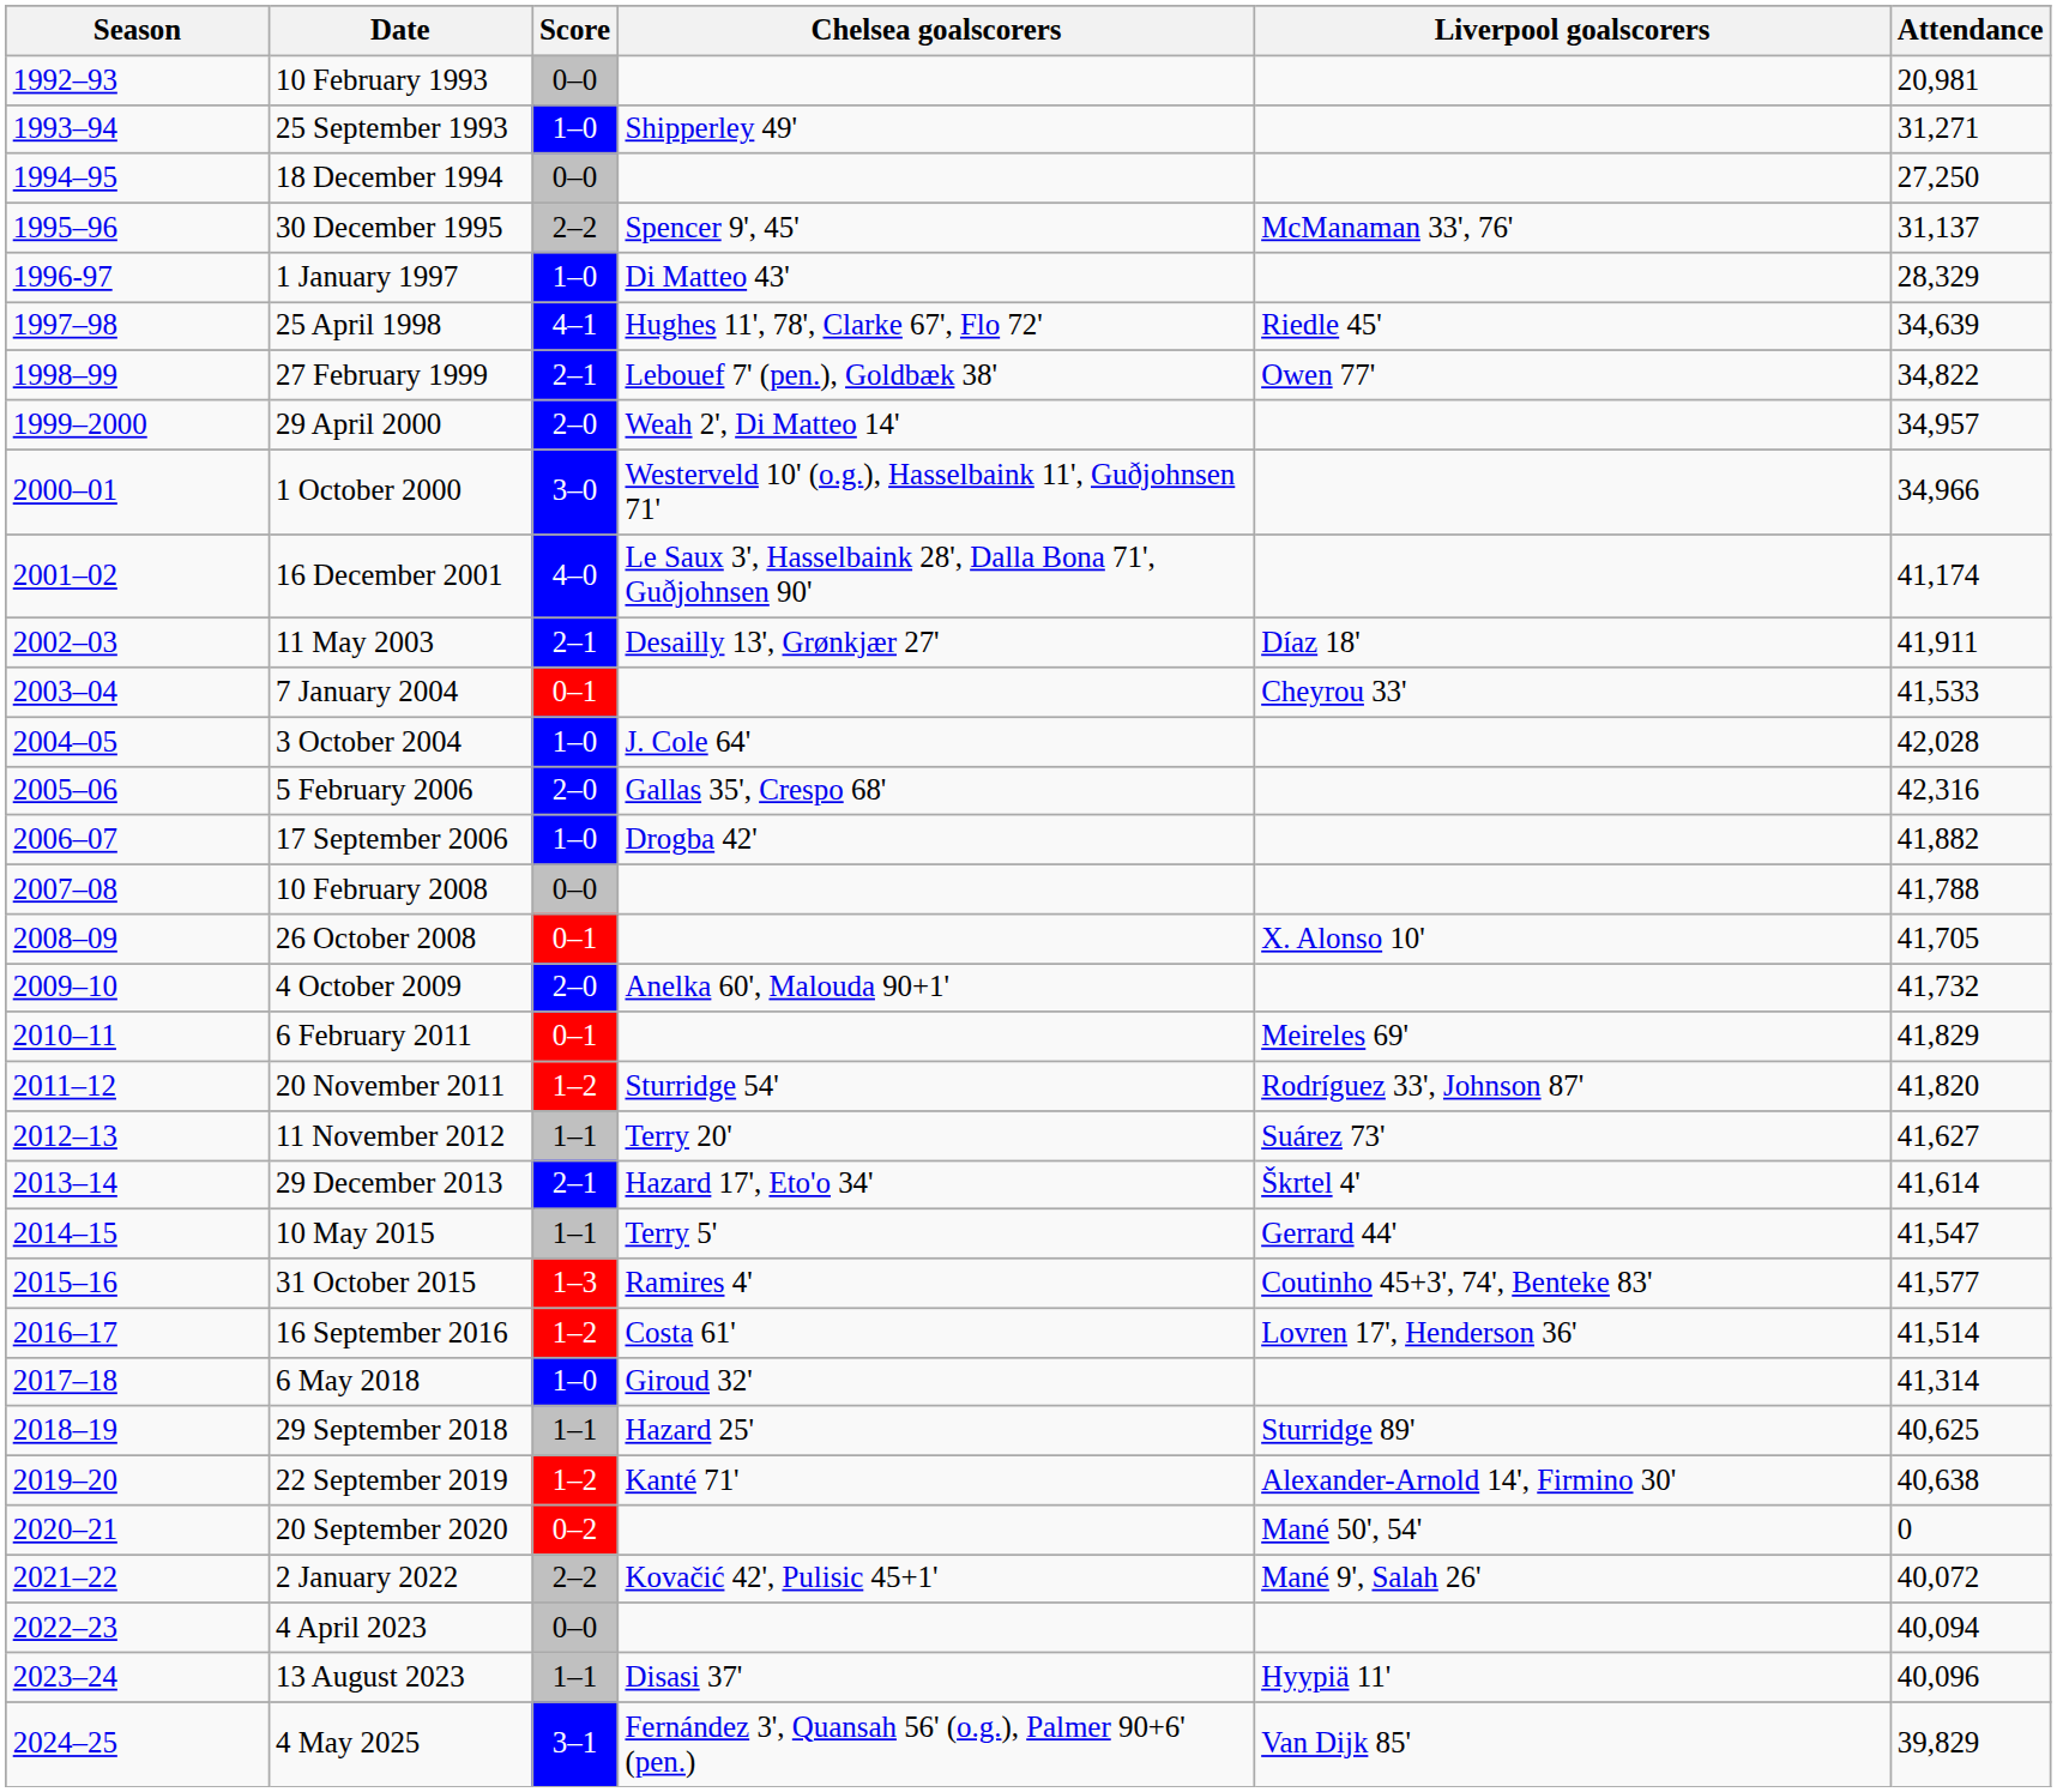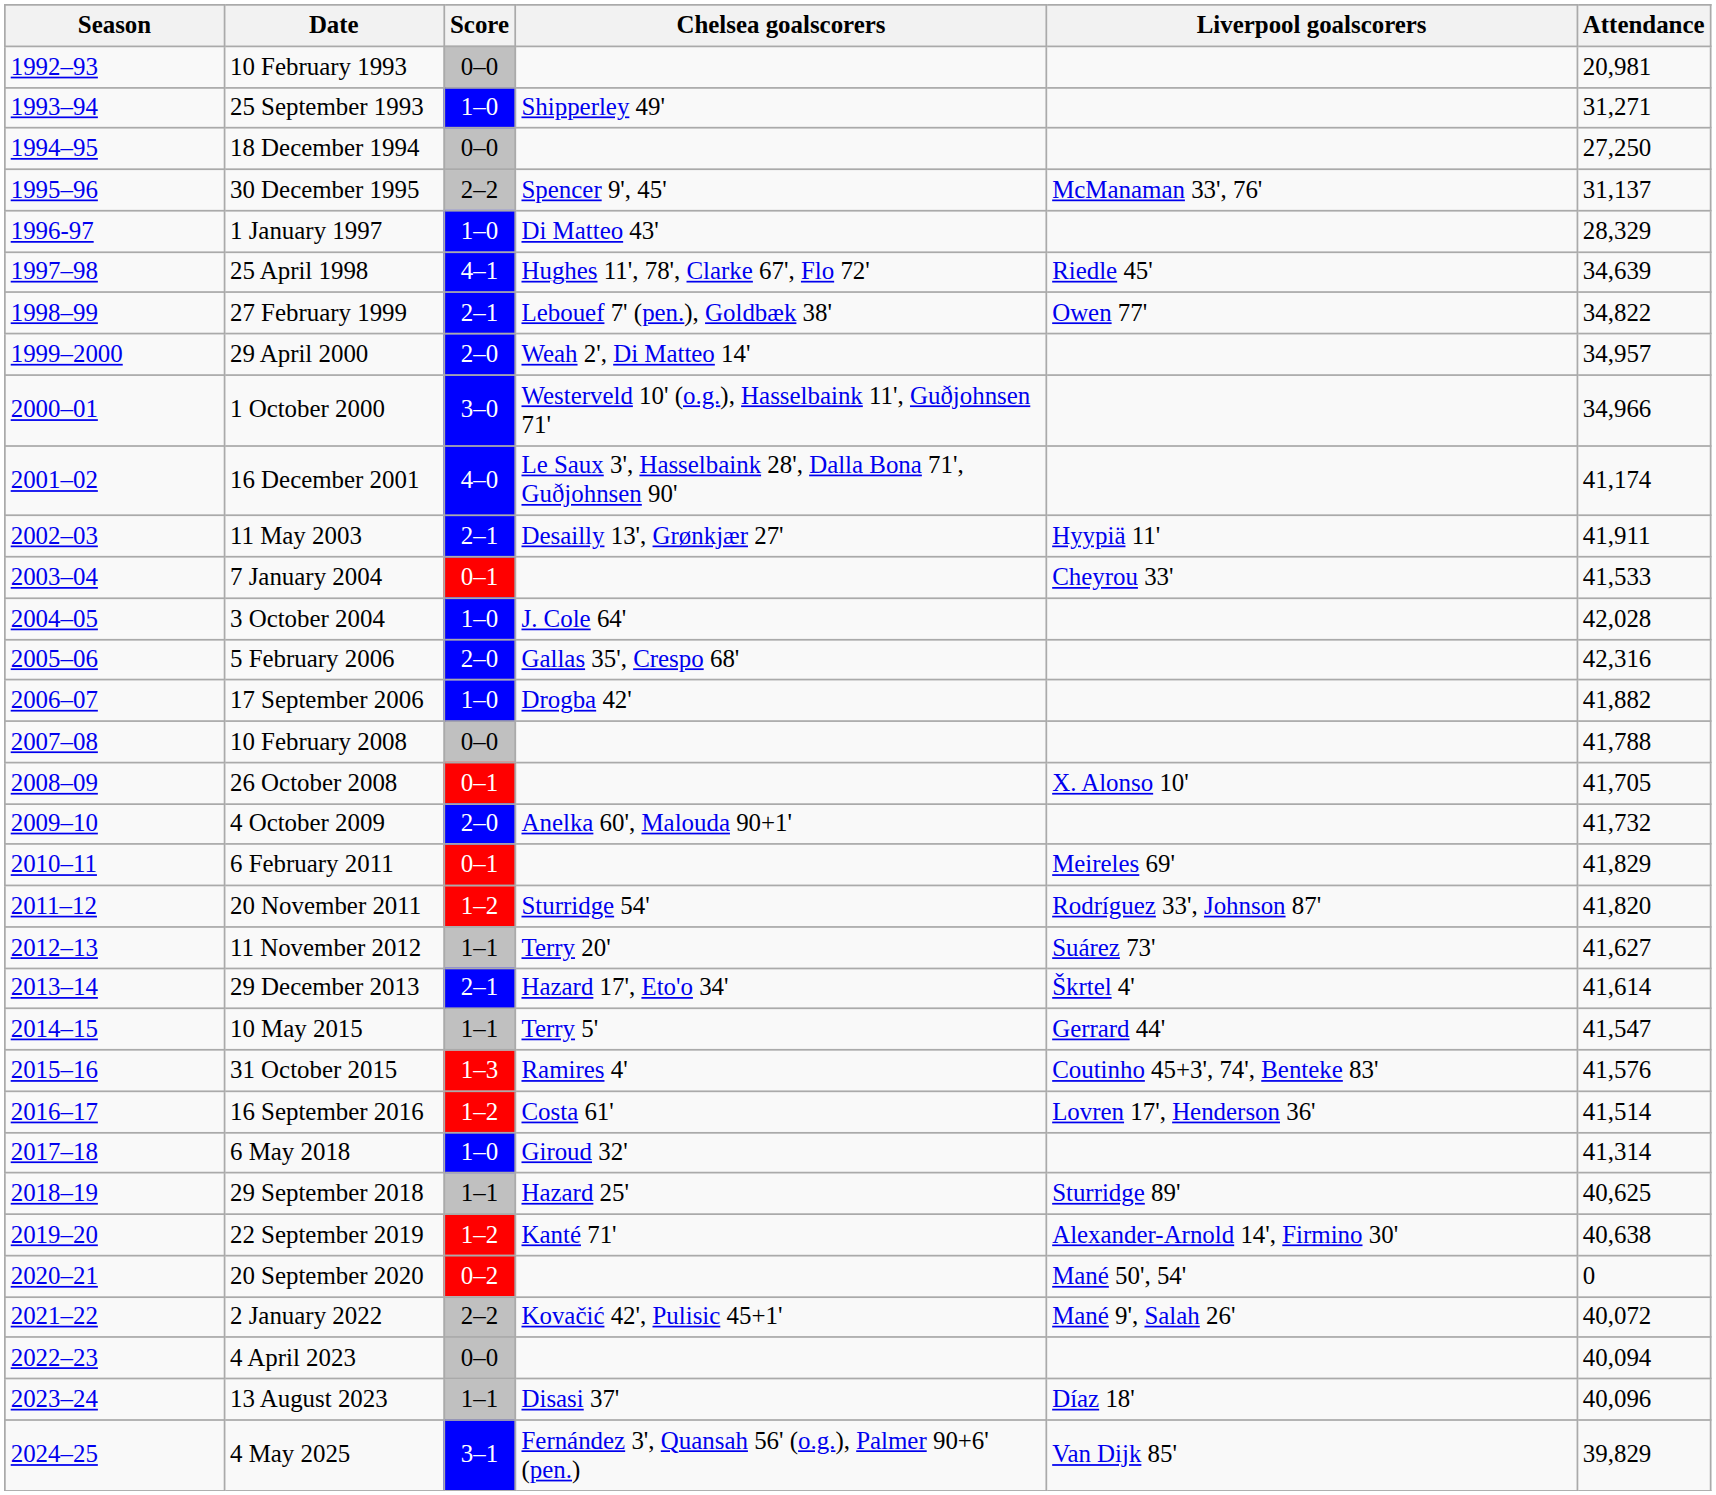11 May 2003 | Liverpool goalscorers: Díaz 18' -> Hyypiä 11'
31 October 2015 | Attendance: 41,577 -> 41,576
13 August 2023 | Liverpool goalscorers: Hyypiä 11' -> Díaz 18'
